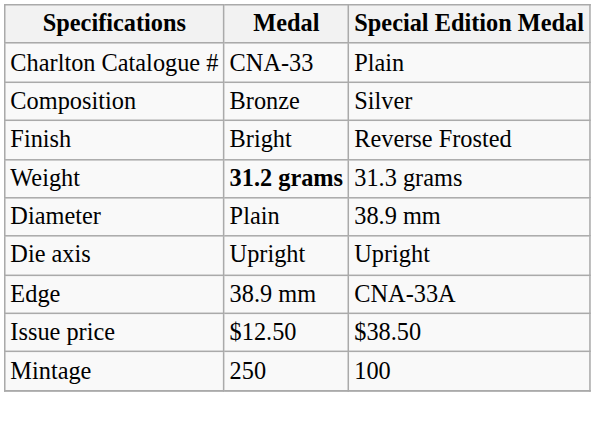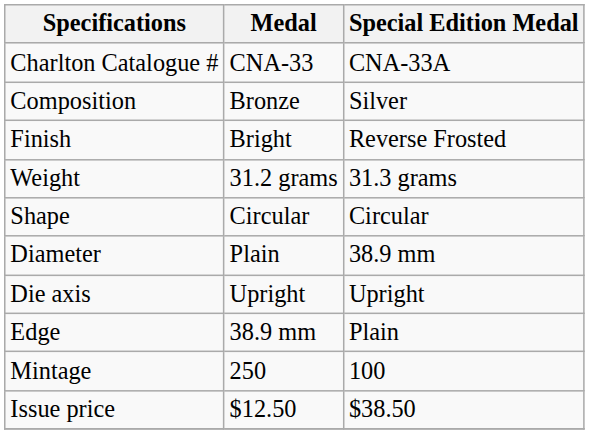Charlton Catalogue # | Special Edition Medal: Plain -> CNA-33A
Weight | Medal: bold -> normal
+ row: Shape | Circular | Circular
Edge | Special Edition Medal: CNA-33A -> Plain
rows swapped: Issue price <-> Mintage
